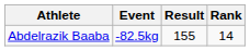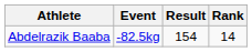Abdelrazik Baaba | Result: 155 -> 154
